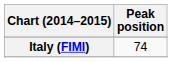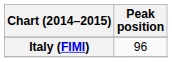Italy (FIMI) | Peak position: 74 -> 96
